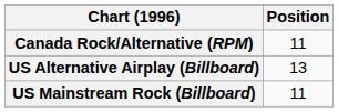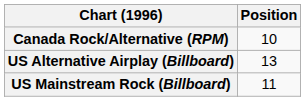Canada Rock/Alternative (RPM) | Position: 11 -> 10
